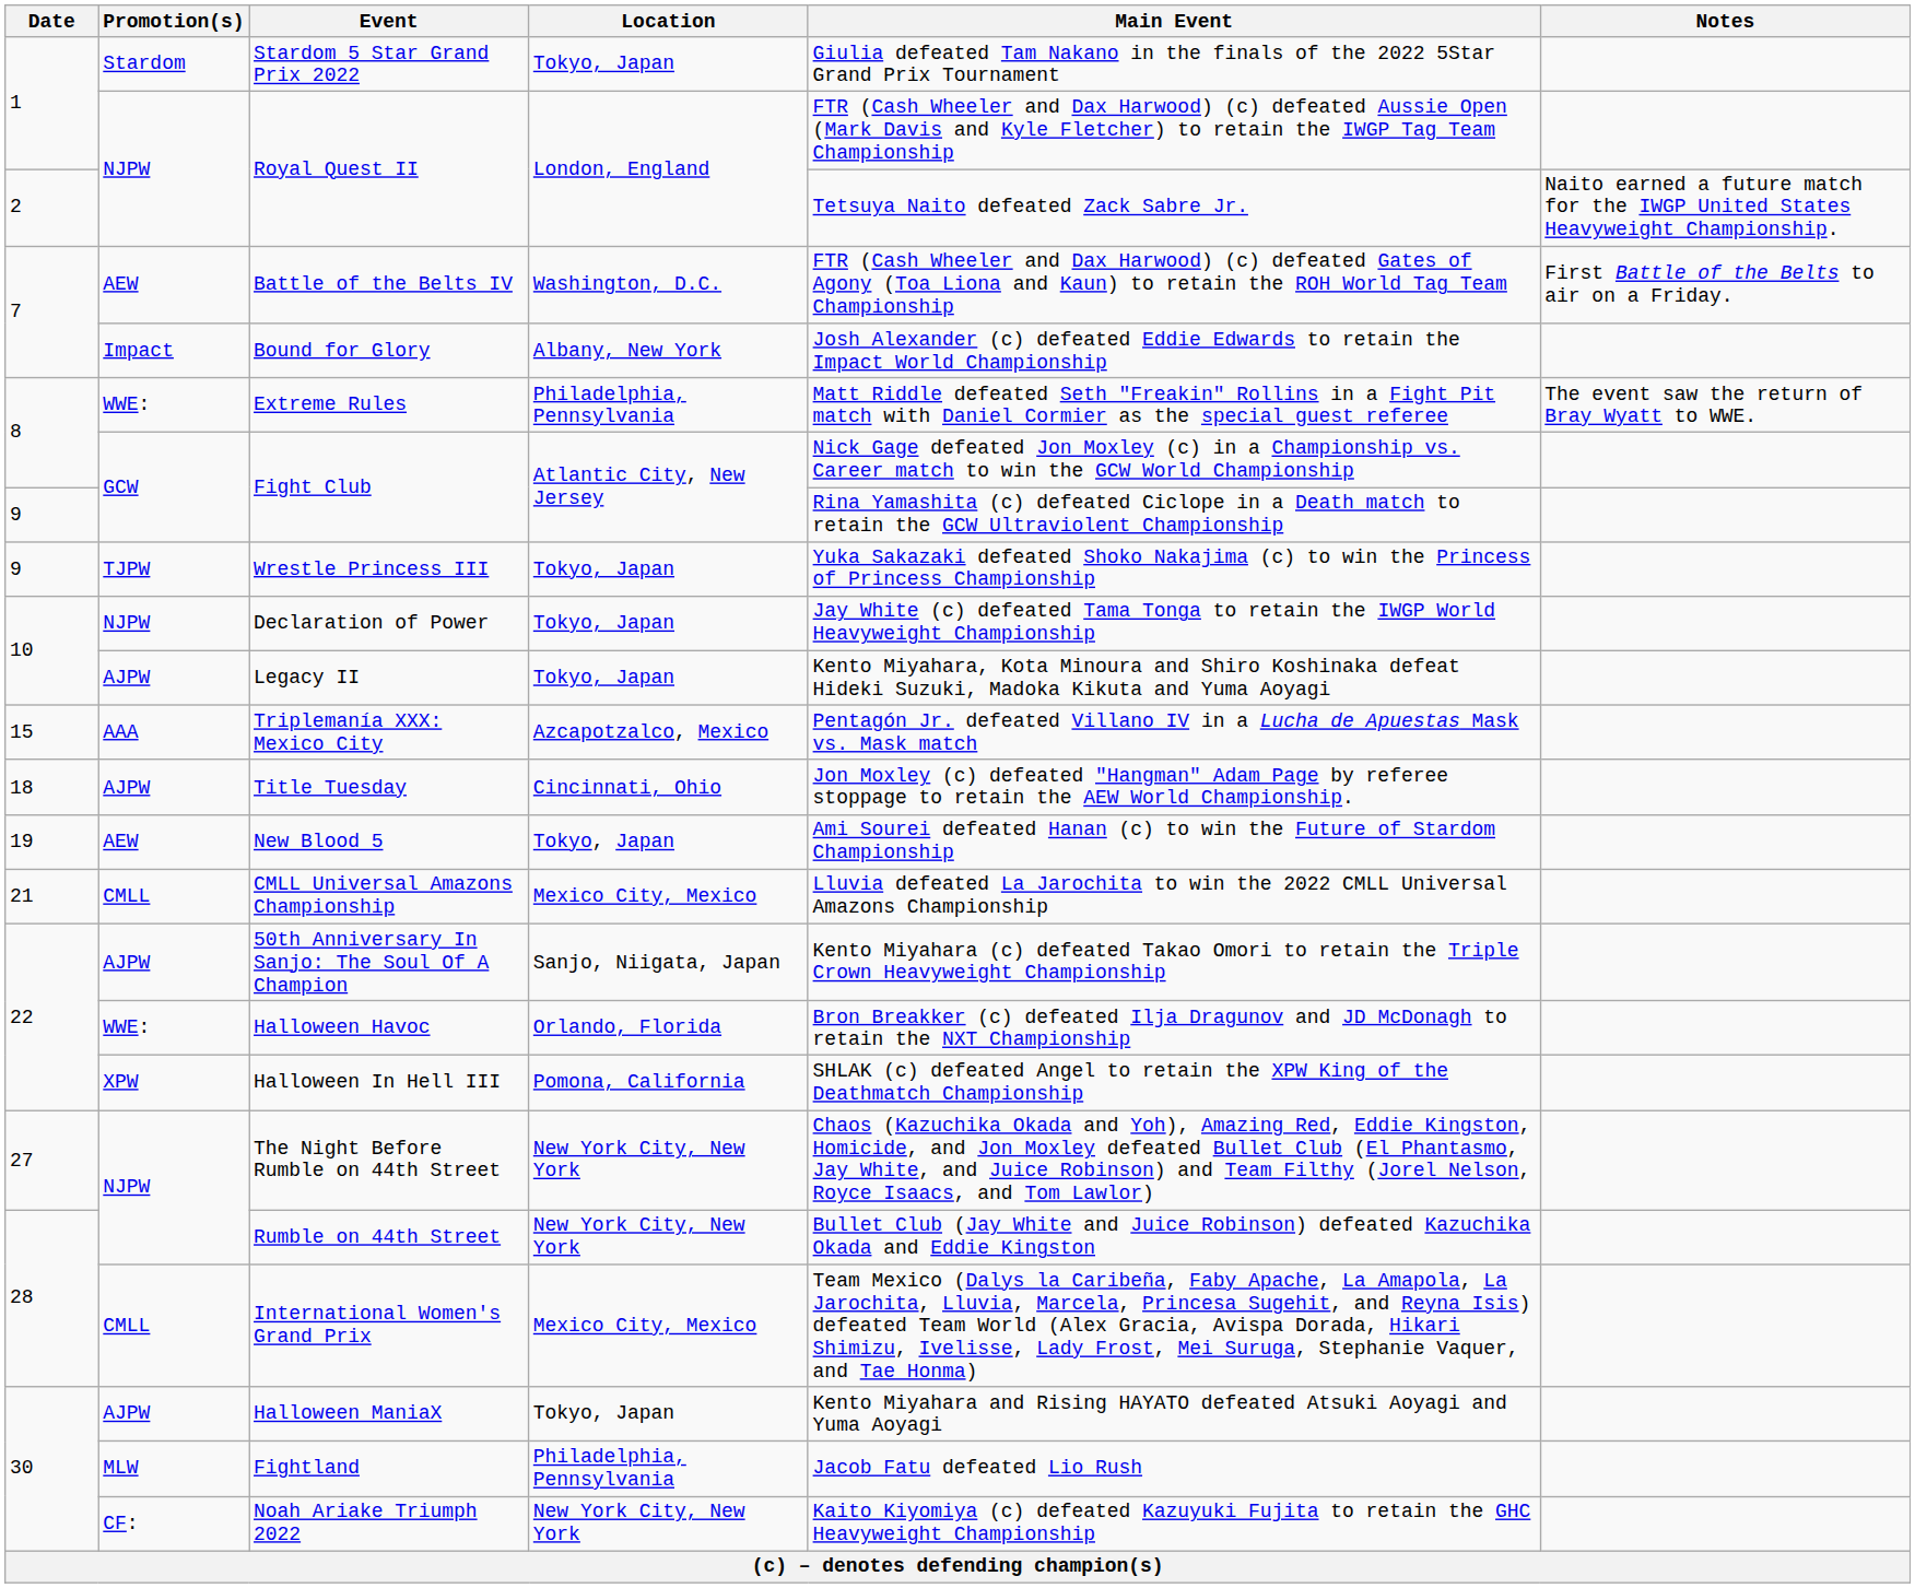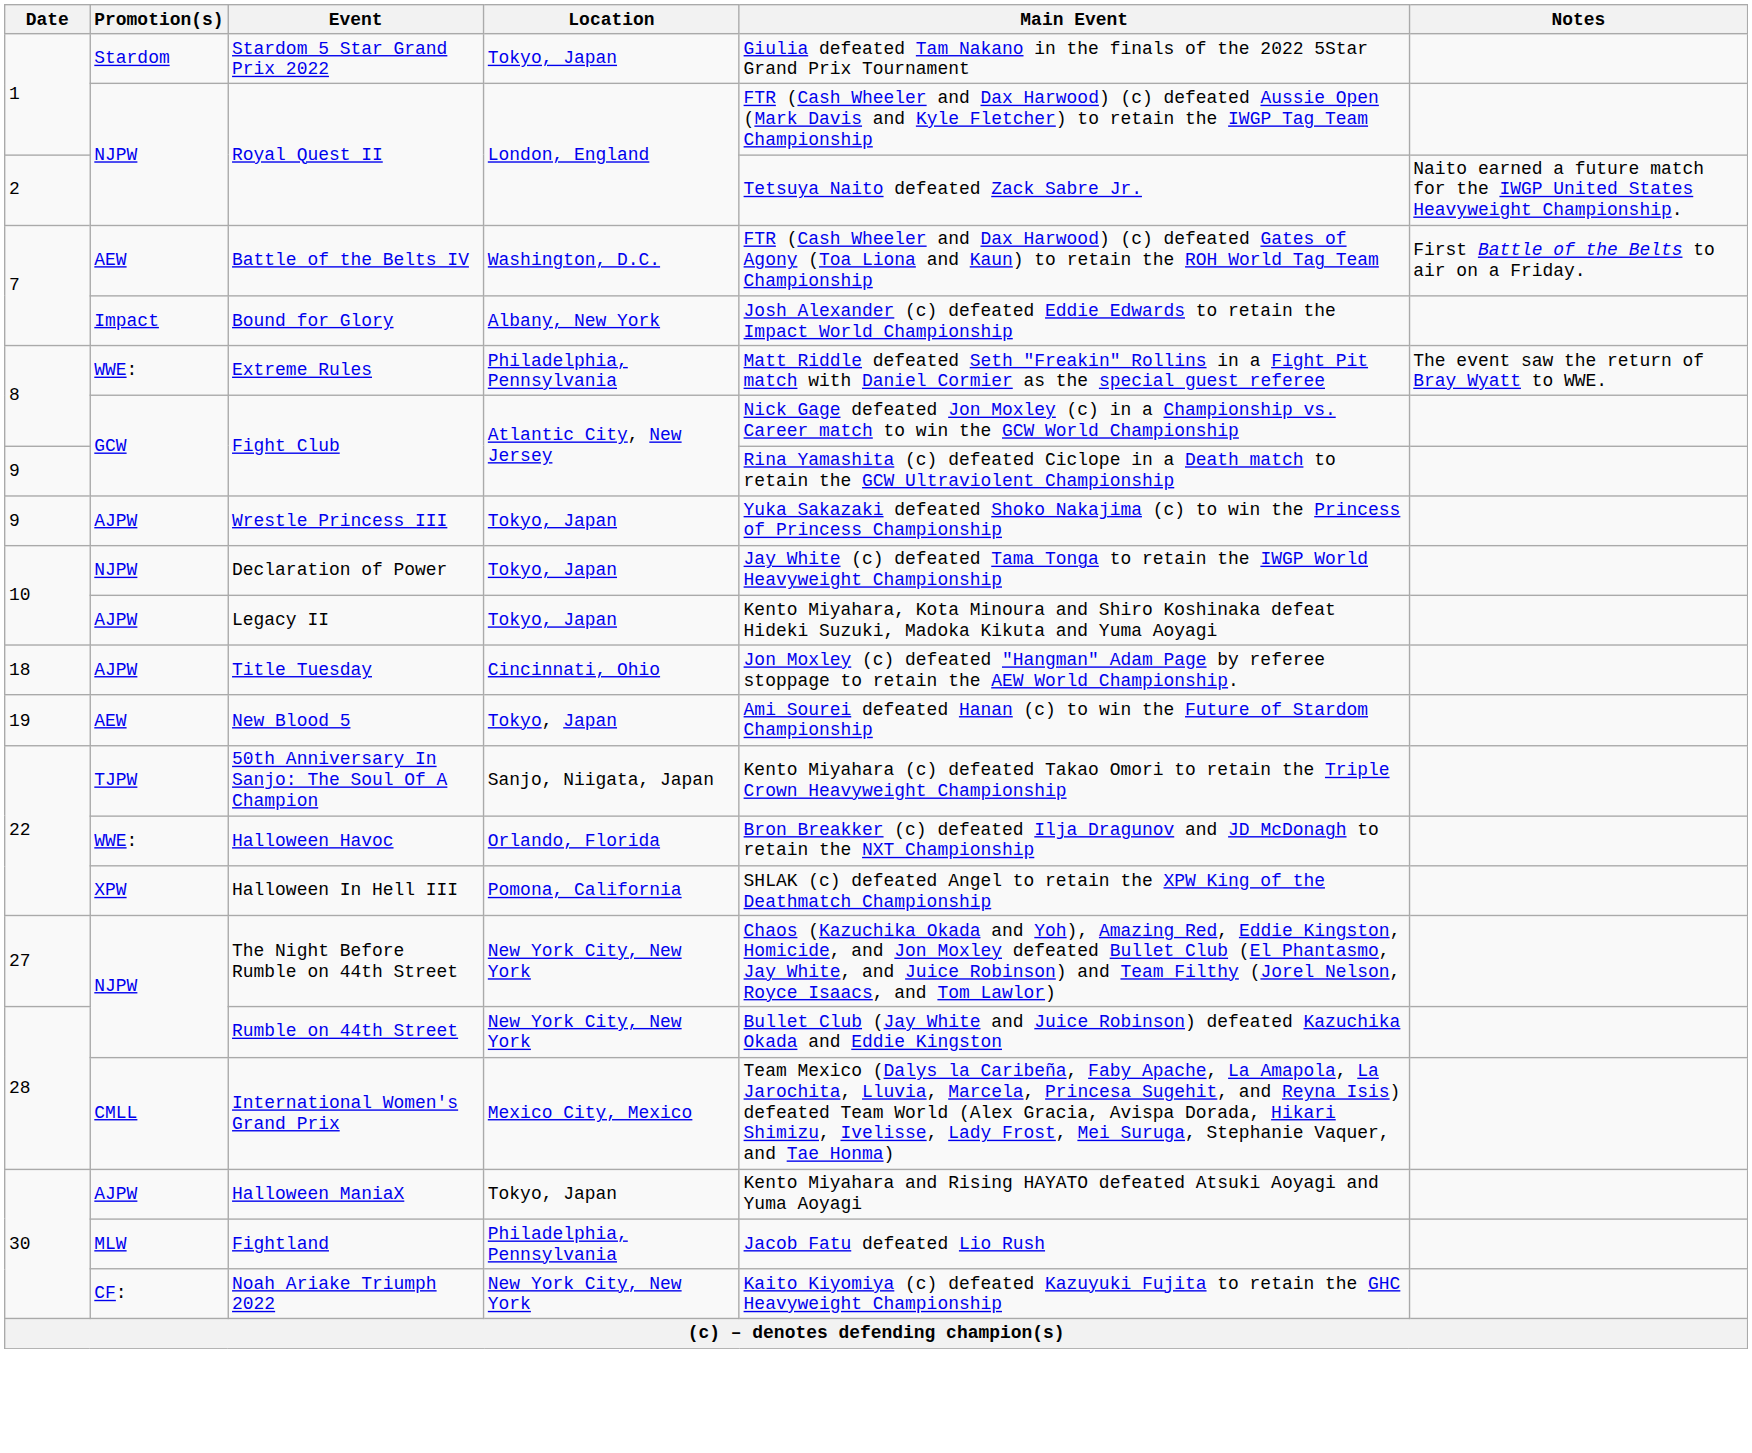Wrestle Princess III | Promotion(s): TJPW -> AJPW
- row: 15 | AAA | Triplemanía XXX: Mexico City | Azcapotzalco, Mexico | Pentagón Jr. defeated Villano IV in a Lucha de Apuestas Mask vs. Mask match
- row: 21 | CMLL | CMLL Universal Amazons Championship | Mexico City, Mexico | Lluvia defeated La Jarochita to win the 2022 CMLL Universal Amazons Championship
50th Anniversary In Sanjo: The Soul Of A Champion | Promotion(s): AJPW -> TJPW
